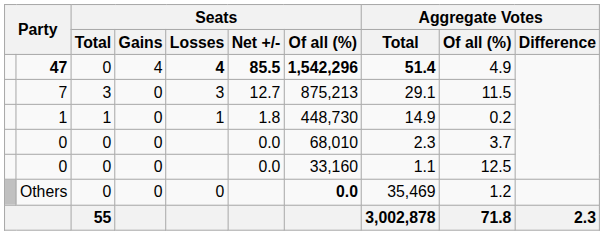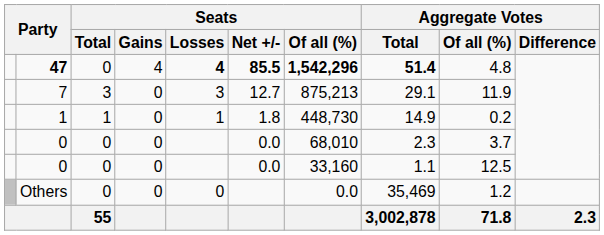47 | Aggregate Votes / Of all (%): 4.9 -> 4.8
7 | Aggregate Votes / Of all (%): 11.5 -> 11.9
Others | Seats / Of all (%): bold -> normal
